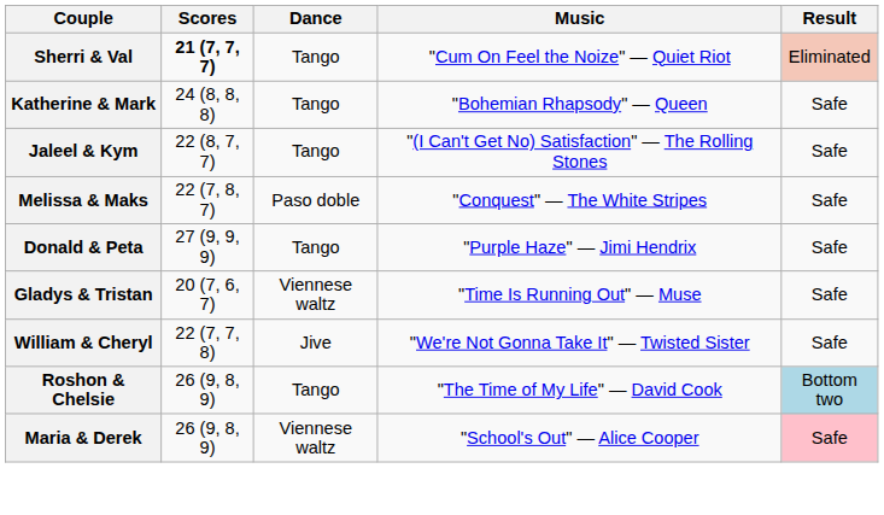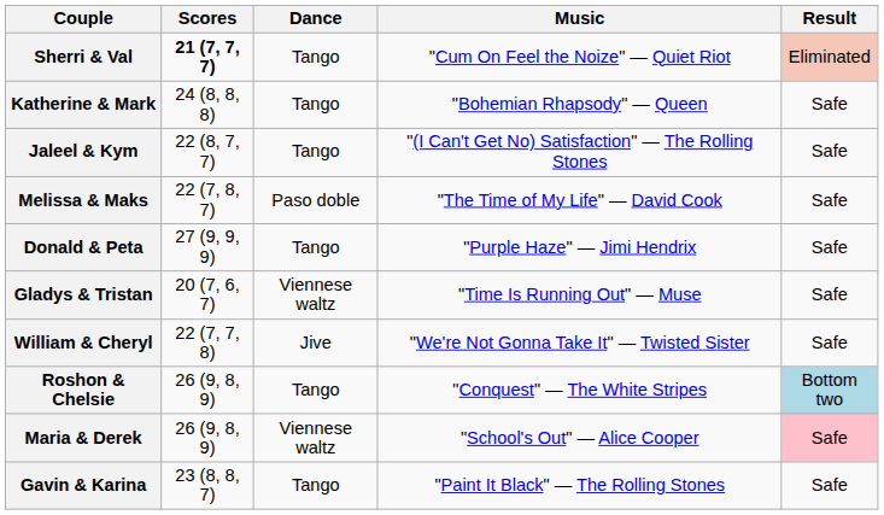Melissa & Maks | Music: "Conquest" — The White Stripes -> "The Time of My Life" — David Cook
Roshon & Chelsie | Music: "The Time of My Life" — David Cook -> "Conquest" — The White Stripes
+ row: Gavin & Karina | 23 (8, 8, 7) | Tango | "Paint It Black" — The Rolling Stones | Safe
